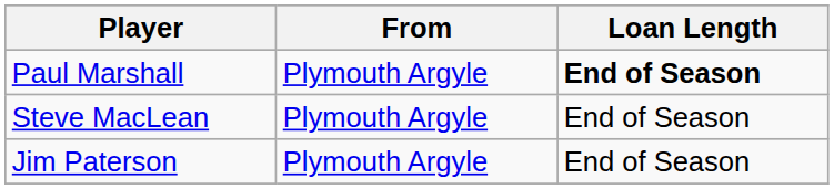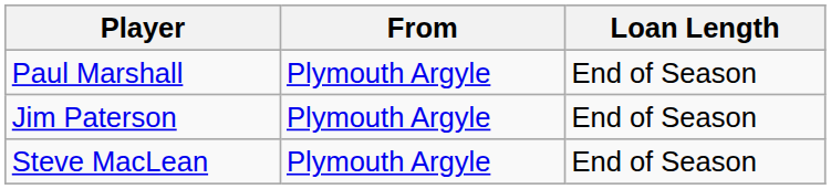Paul Marshall | Loan Length: bold -> normal
rows swapped: Steve MacLean <-> Jim Paterson
